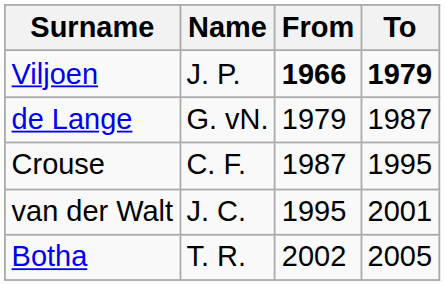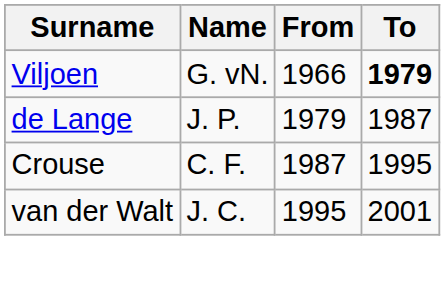Viljoen | Name: J. P. -> G. vN.
Viljoen | From: bold -> normal
de Lange | Name: G. vN. -> J. P.
- row: Botha | T. R. | 2002 | 2005
